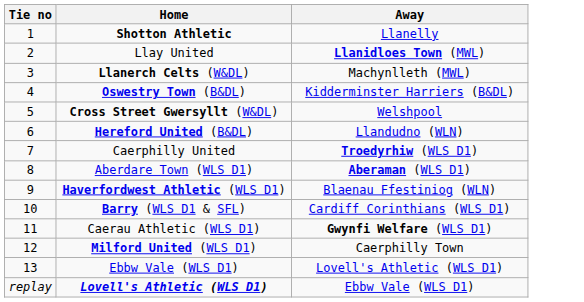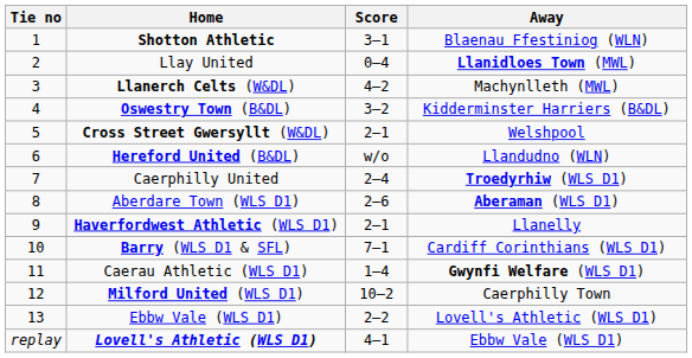+ column: Score | 3–1 | 0–4 | 4–2 | 3–2 | 2–1 | w/o | 2–4 | 2–6 | 2–1 | 7–1 | 1–4 | 10–2 | 2–2 | 4–1
Shotton Athletic | Away: Llanelly -> Blaenau Ffestiniog (WLN)
Haverfordwest Athletic (WLS D1) | Away: Blaenau Ffestiniog (WLN) -> Llanelly
